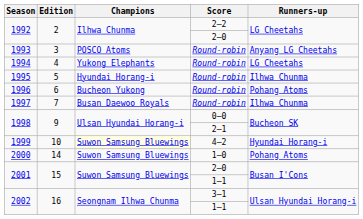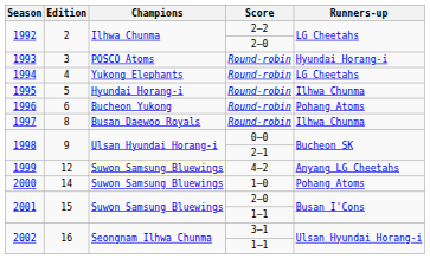1993 | Runners-up: Anyang LG Cheetahs -> Hyundai Horang-i
1997 | Edition: 7 -> 8
1999 | Edition: 10 -> 12
1999 | Runners-up: Hyundai Horang-i -> Anyang LG Cheetahs
